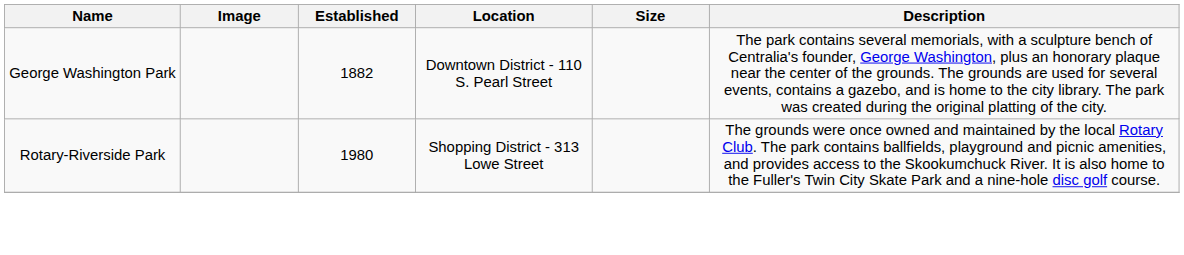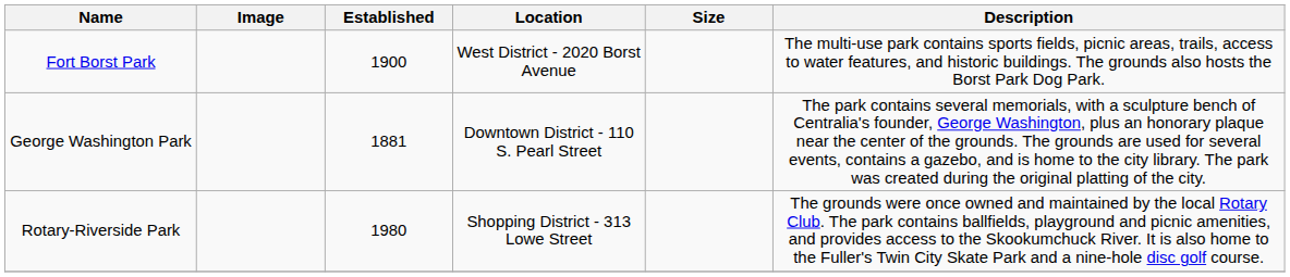+ row: Fort Borst Park | 1900 | West District - 2020 Borst Avenue | The multi-use park contains sports fields, picnic areas, trails, access to water features, and historic buildings. The grounds also hosts the Borst Park Dog Park.
George Washington Park | Established: 1882 -> 1881
